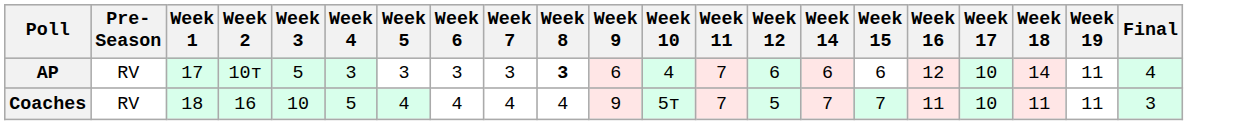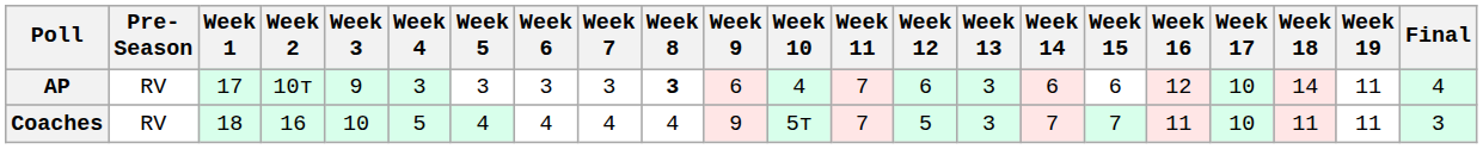+ column: Week 13 | 3 | 3
AP | Week 3: 5 -> 9
